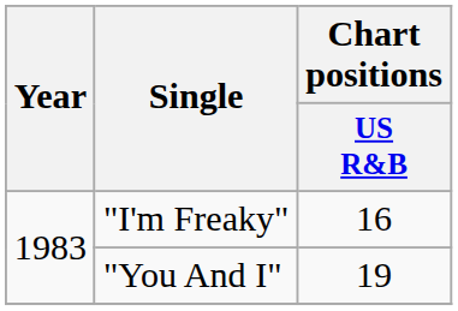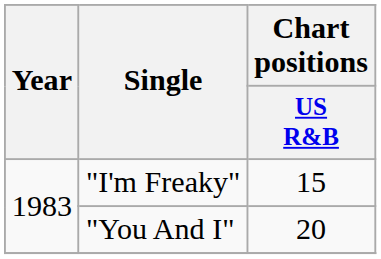"I'm Freaky" | Chart positions / US R&B: 16 -> 15
"You And I" | Chart positions / US R&B: 19 -> 20
